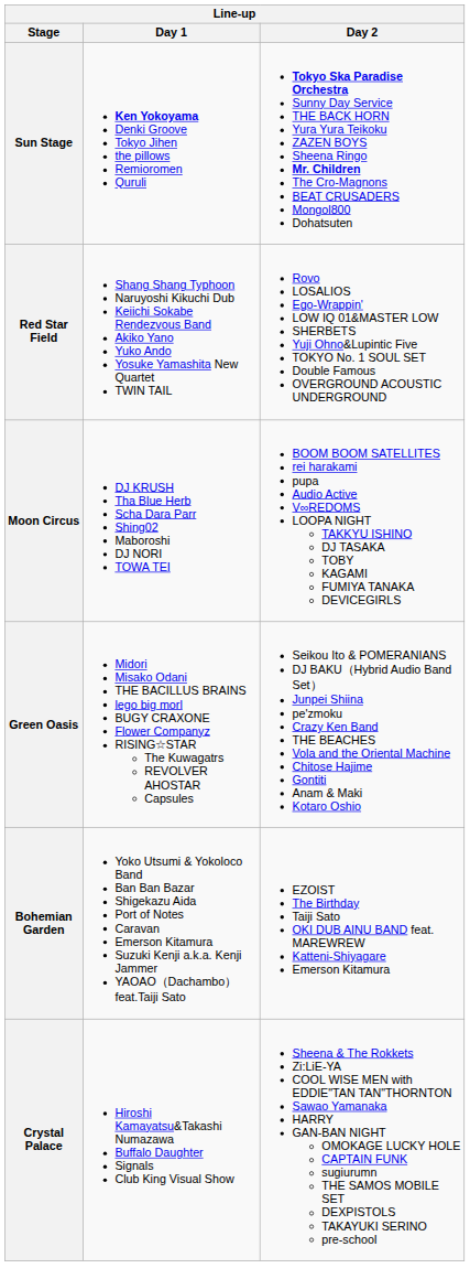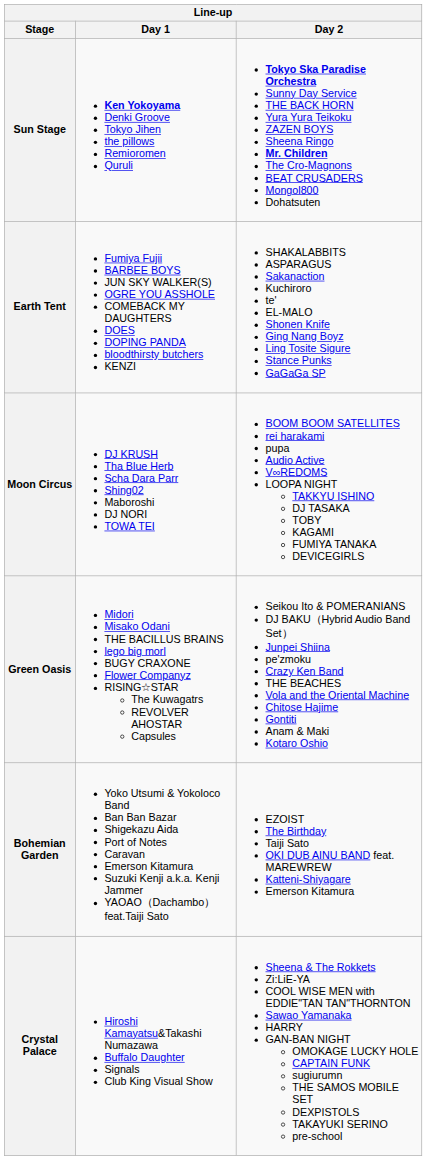+ row: Earth Tent | Fumiya Fujii BARBEE BOYS JUN SKY WALKER(S) OGRE YOU ASSHOLE COMEBACK MY DAUGHTERS DOES DOPING PANDA bloodthirsty butchers KENZI | SHAKALABBITS ASPARAGUS Sakanaction Kuchiroro te' EL-MALO Shonen Knife Ging Nang Boyz Ling Tosite Sigure Stance Punks GaGaGa SP
- row: Red Star Field | Shang Shang Typhoon Naruyoshi Kikuchi Dub Keiichi Sokabe Rendezvous Band Akiko Yano Yuko Ando Yosuke Yamashita New Quartet TWIN TAIL | Rovo LOSALIOS Ego-Wrappin' LOW IQ 01&MASTER LOW SHERBETS Yuji Ohno&Lupintic Five TOKYO No. 1 SOUL SET Double Famous OVERGROUND ACOUSTIC UNDERGROUND
